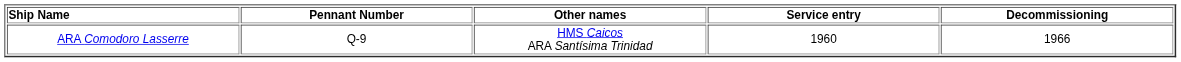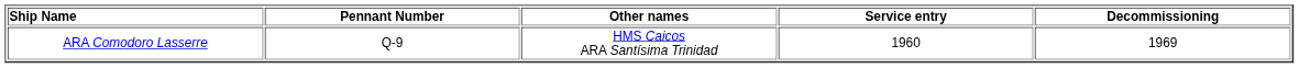ARA Comodoro Lasserre | Decommissioning: 1966 -> 1969
